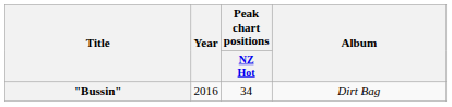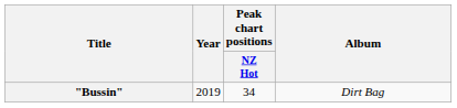"Bussin" | Year: 2016 -> 2019
